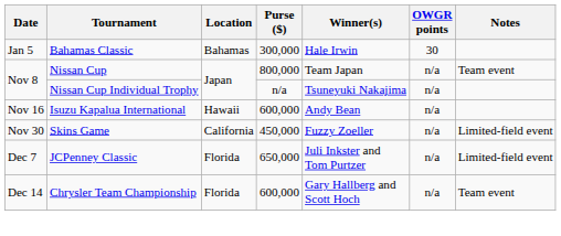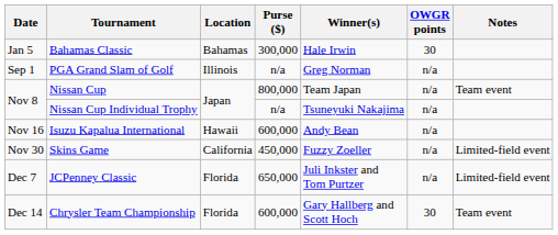+ row: Sep 1 | PGA Grand Slam of Golf | Illinois | n/a | Greg Norman | n/a
Chrysler Team Championship | OWGR points: n/a -> 30
